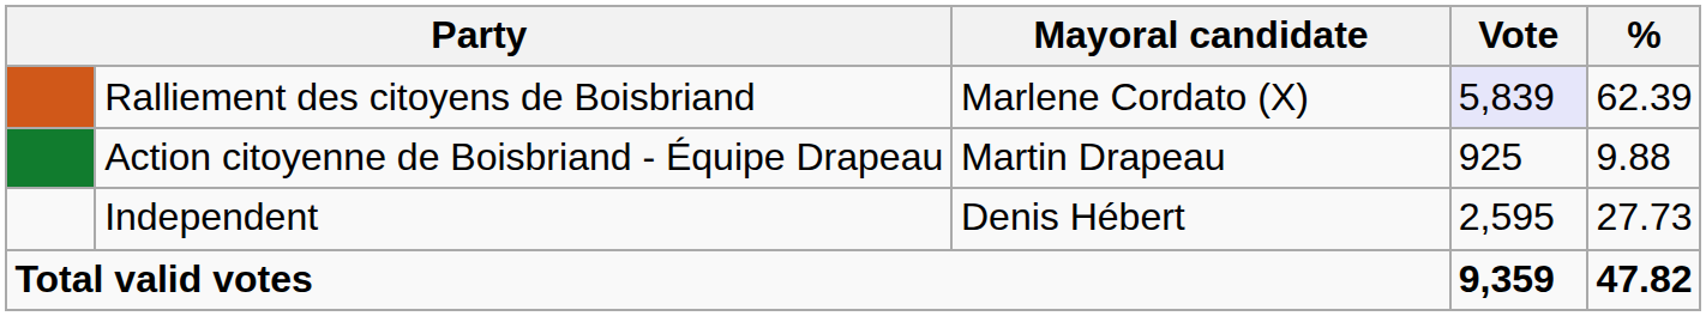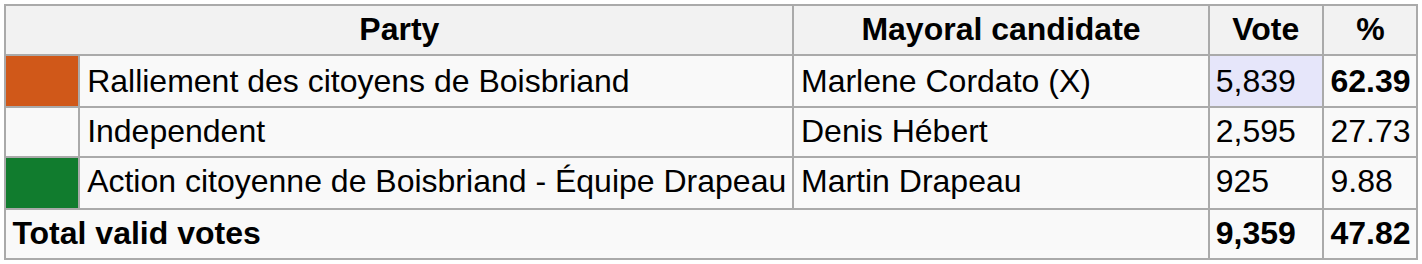Ralliement des citoyens de Boisbriand | %: normal -> bold
rows swapped: Independent <-> Action citoyenne de Boisbriand - Équipe Drapeau
